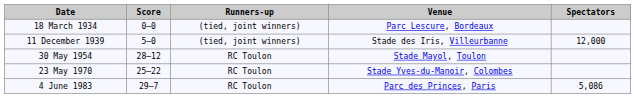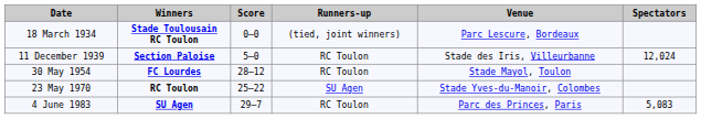+ column: Winners | Stade Toulousain RC Toulon | Section Paloise | FC Lourdes | RC Toulon | SU Agen
11 December 1939 | Runners-up: (tied, joint winners) -> RC Toulon
11 December 1939 | Spectators: 12,000 -> 12,024
23 May 1970 | Runners-up: RC Toulon -> SU Agen
4 June 1983 | Spectators: 5,086 -> 5,083
